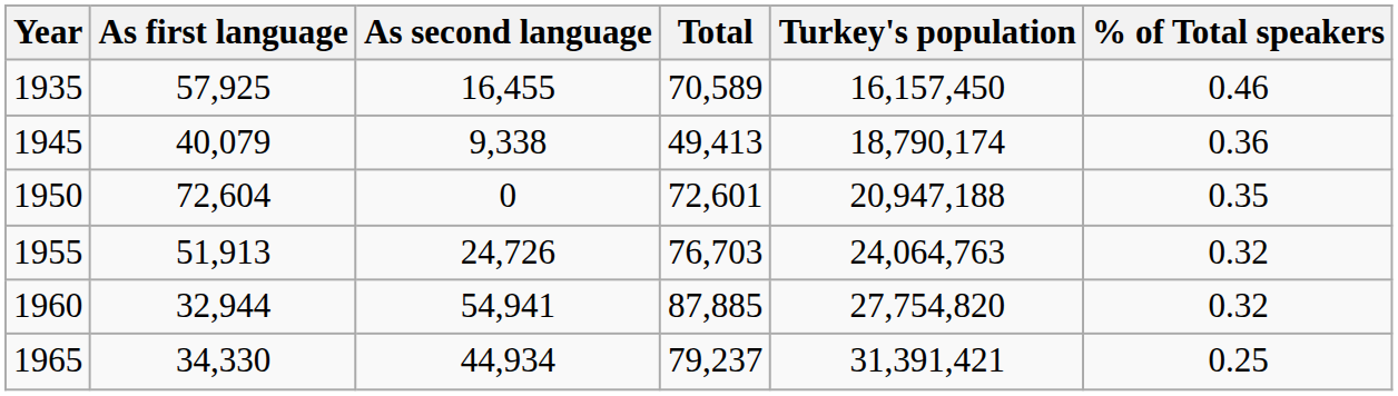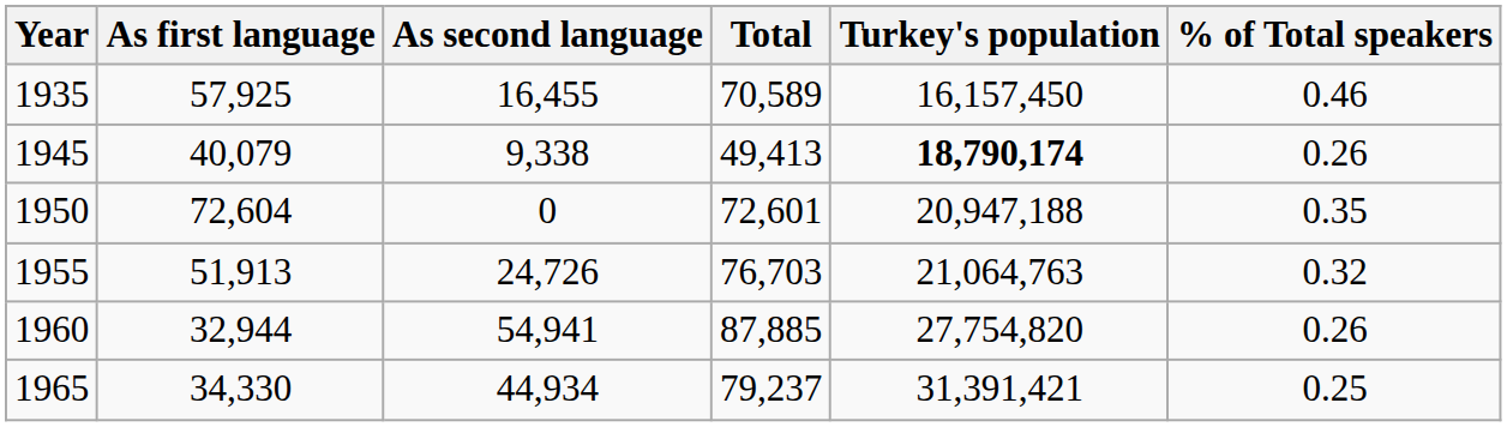1945 | Turkey's population: normal -> bold
1945 | % of Total speakers: 0.36 -> 0.26
1955 | Turkey's population: 24,064,763 -> 21,064,763
1960 | % of Total speakers: 0.32 -> 0.26
